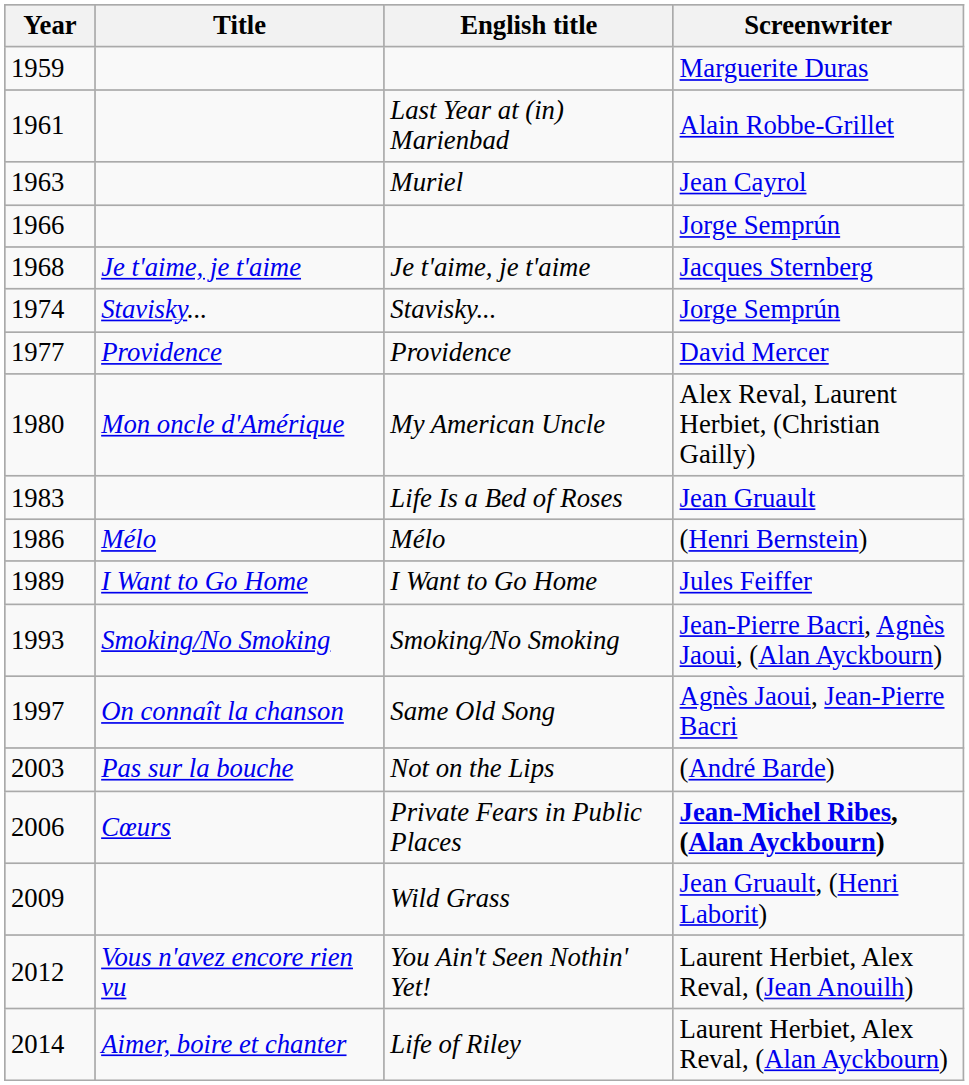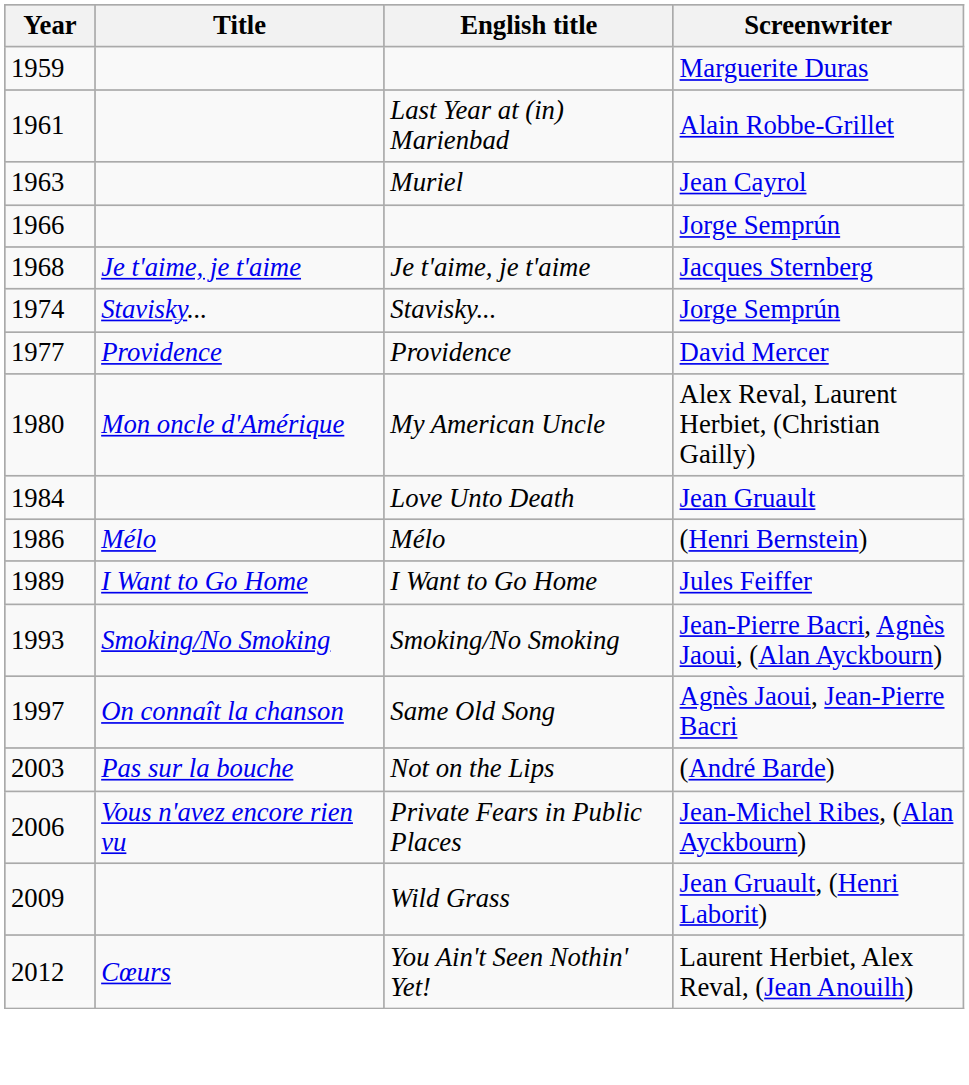- row: 1983 | Life Is a Bed of Roses | Jean Gruault
+ row: 1984 | Love Unto Death | Jean Gruault
Private Fears in Public Places | Title: Cœurs -> Vous n'avez encore rien vu
Private Fears in Public Places | Screenwriter: bold -> normal
You Ain't Seen Nothin' Yet! | Title: Vous n'avez encore rien vu -> Cœurs
- row: 2014 | Aimer, boire et chanter | Life of Riley | Laurent Herbiet, Alex Reval, (Alan Ayckbourn)
